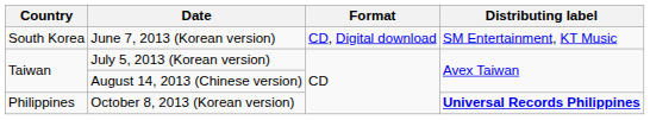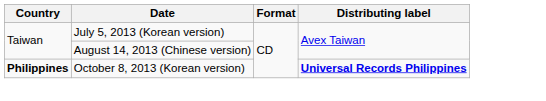- row: South Korea | June 7, 2013 (Korean version) | CD, Digital download | SM Entertainment, KT Music
October 8, 2013 (Korean version) | Country: normal -> bold
